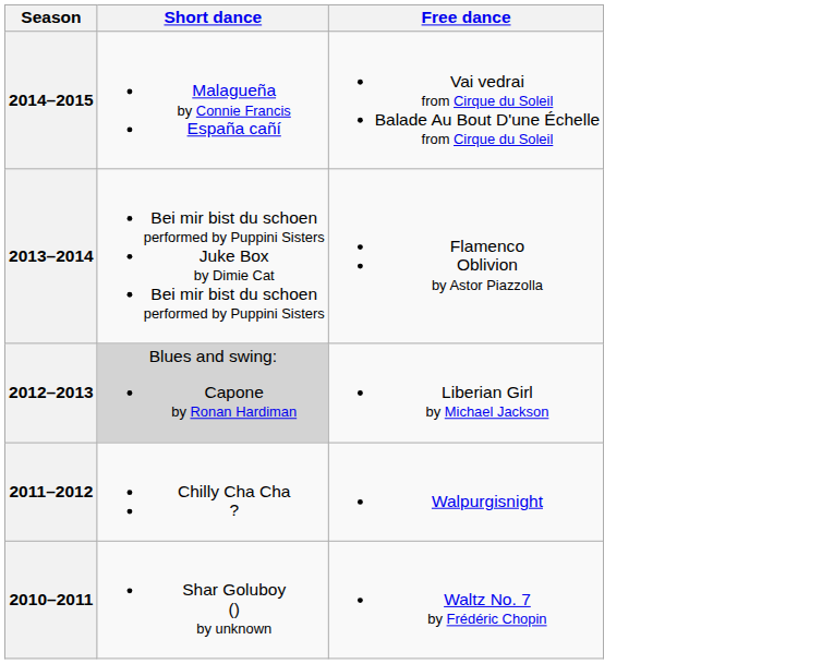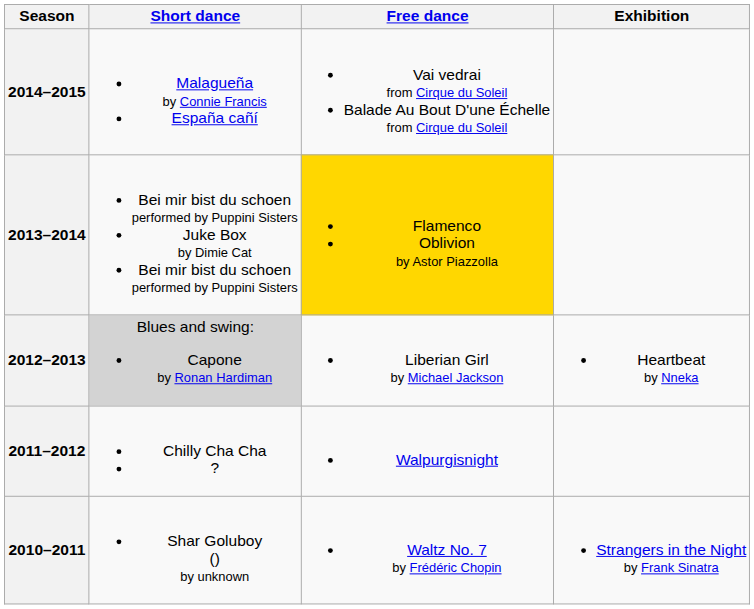+ column: Exhibition | Heartbeat by Nneka | Strangers in the Night by Frank Sinatra
2013–2014 | Free dance: no background -> gold background
